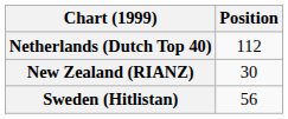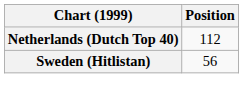- row: New Zealand (RIANZ) | 30
